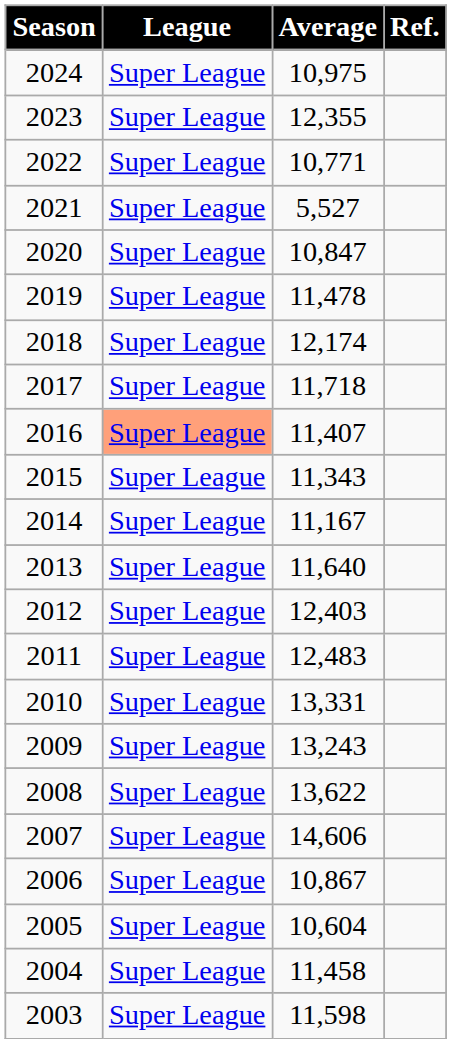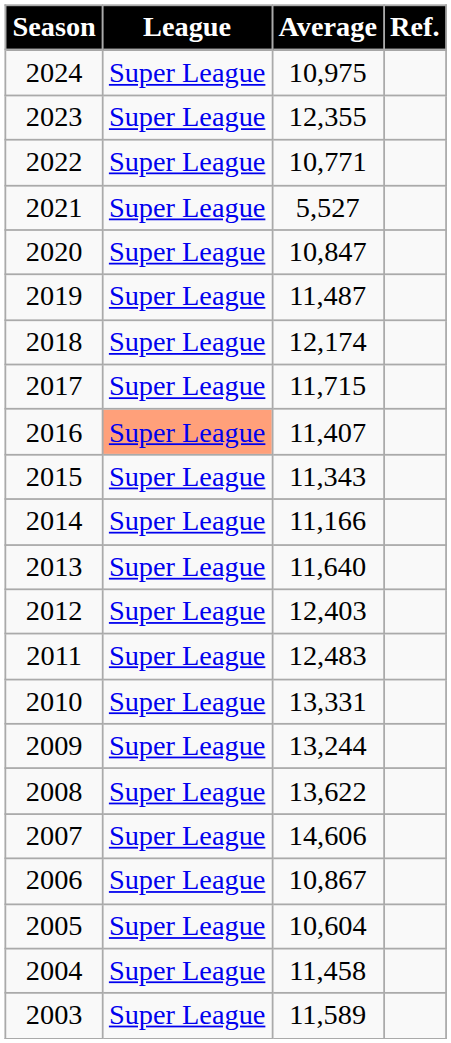2019 | Average: 11,478 -> 11,487
2017 | Average: 11,718 -> 11,715
2014 | Average: 11,167 -> 11,166
2009 | Average: 13,243 -> 13,244
2003 | Average: 11,598 -> 11,589
